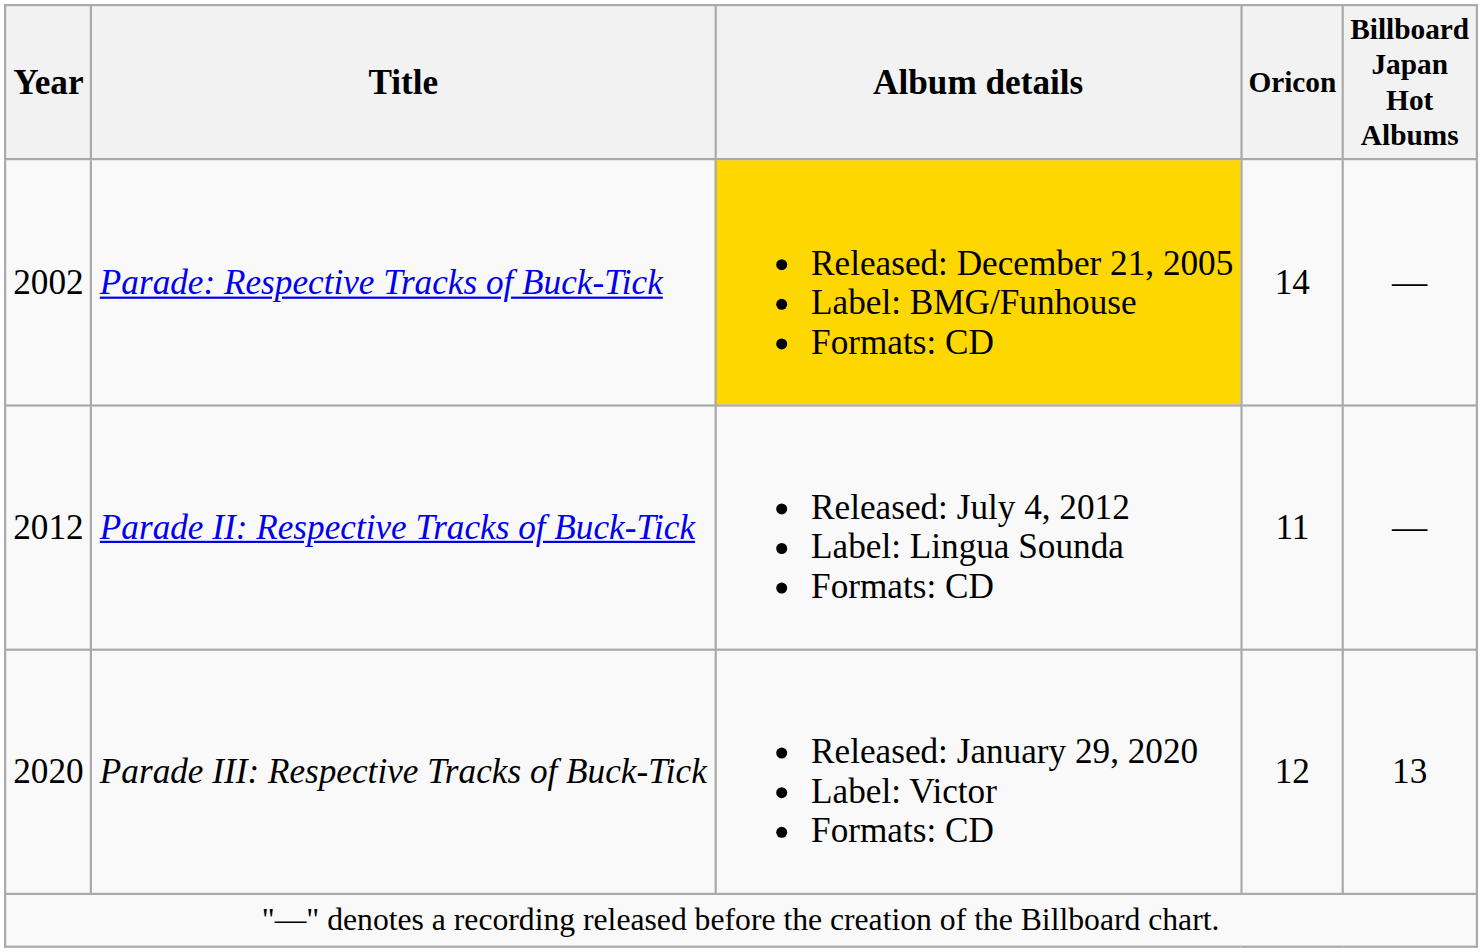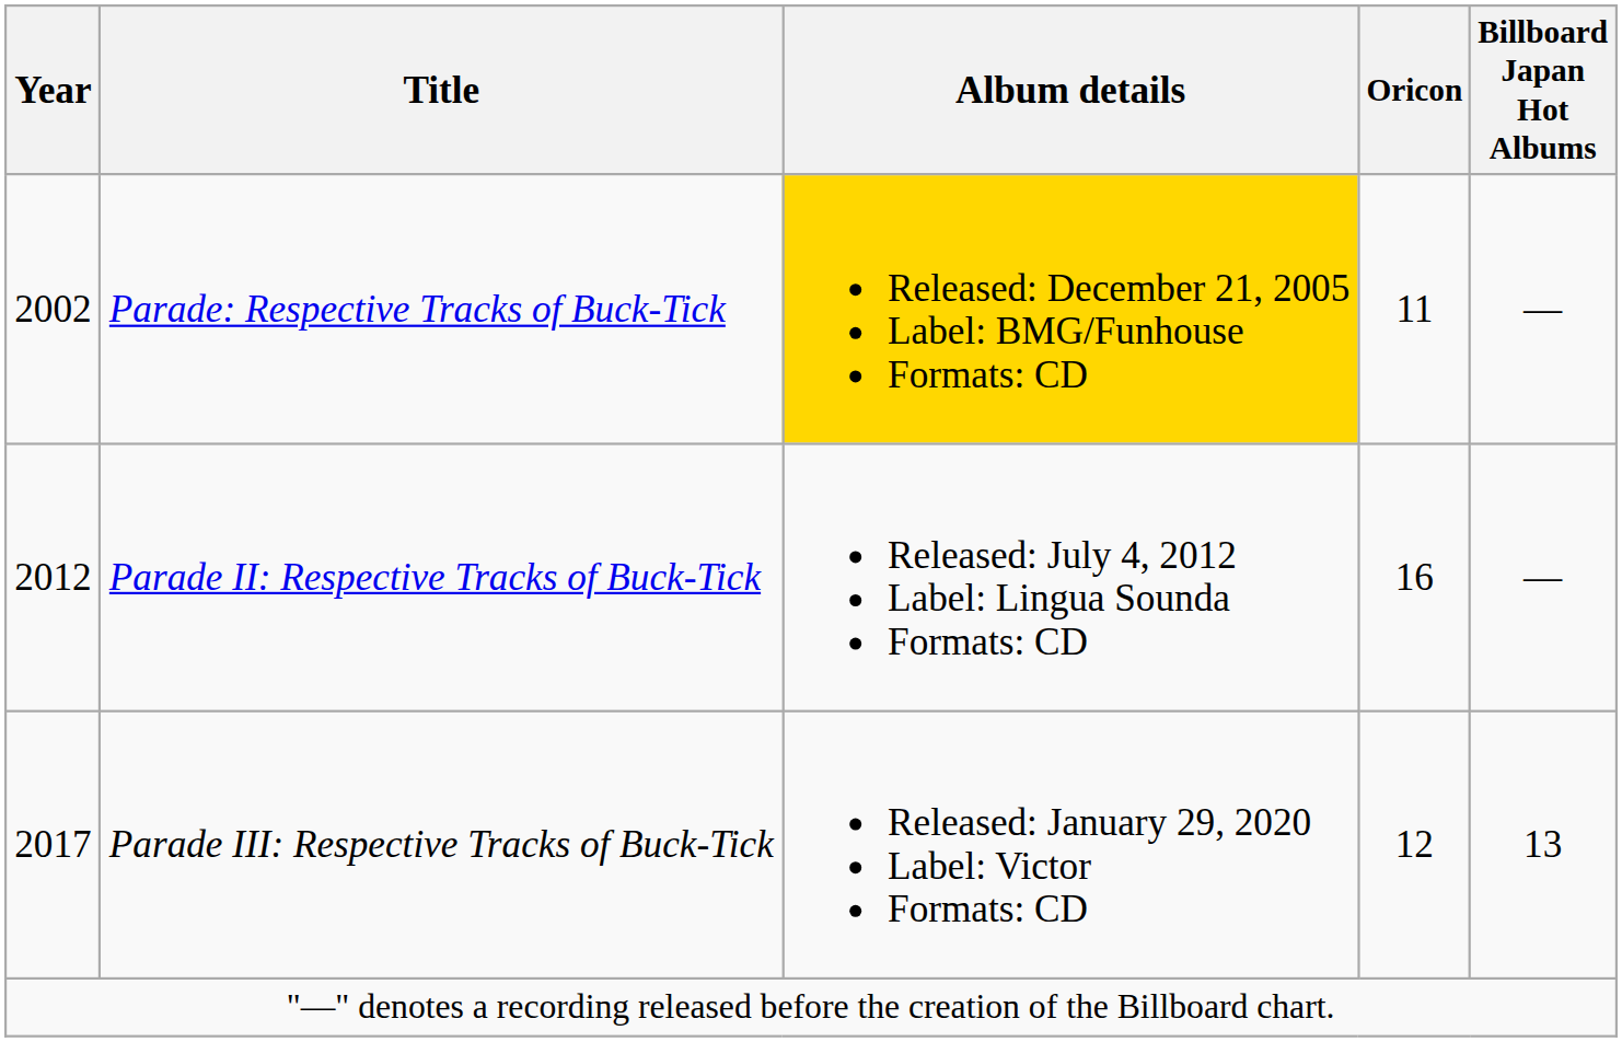Parade: Respective Tracks of Buck-Tick | Oricon: 14 -> 11
Parade II: Respective Tracks of Buck-Tick | Oricon: 11 -> 16
Parade III: Respective Tracks of Buck-Tick | Year: 2020 -> 2017
